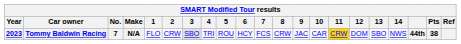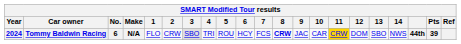Tommy Baldwin Racing | Year: 2023 -> 2024
Tommy Baldwin Racing | No.: 7 -> 6
Tommy Baldwin Racing | 8: normal -> bold
Tommy Baldwin Racing | Pts: 38 -> 39
